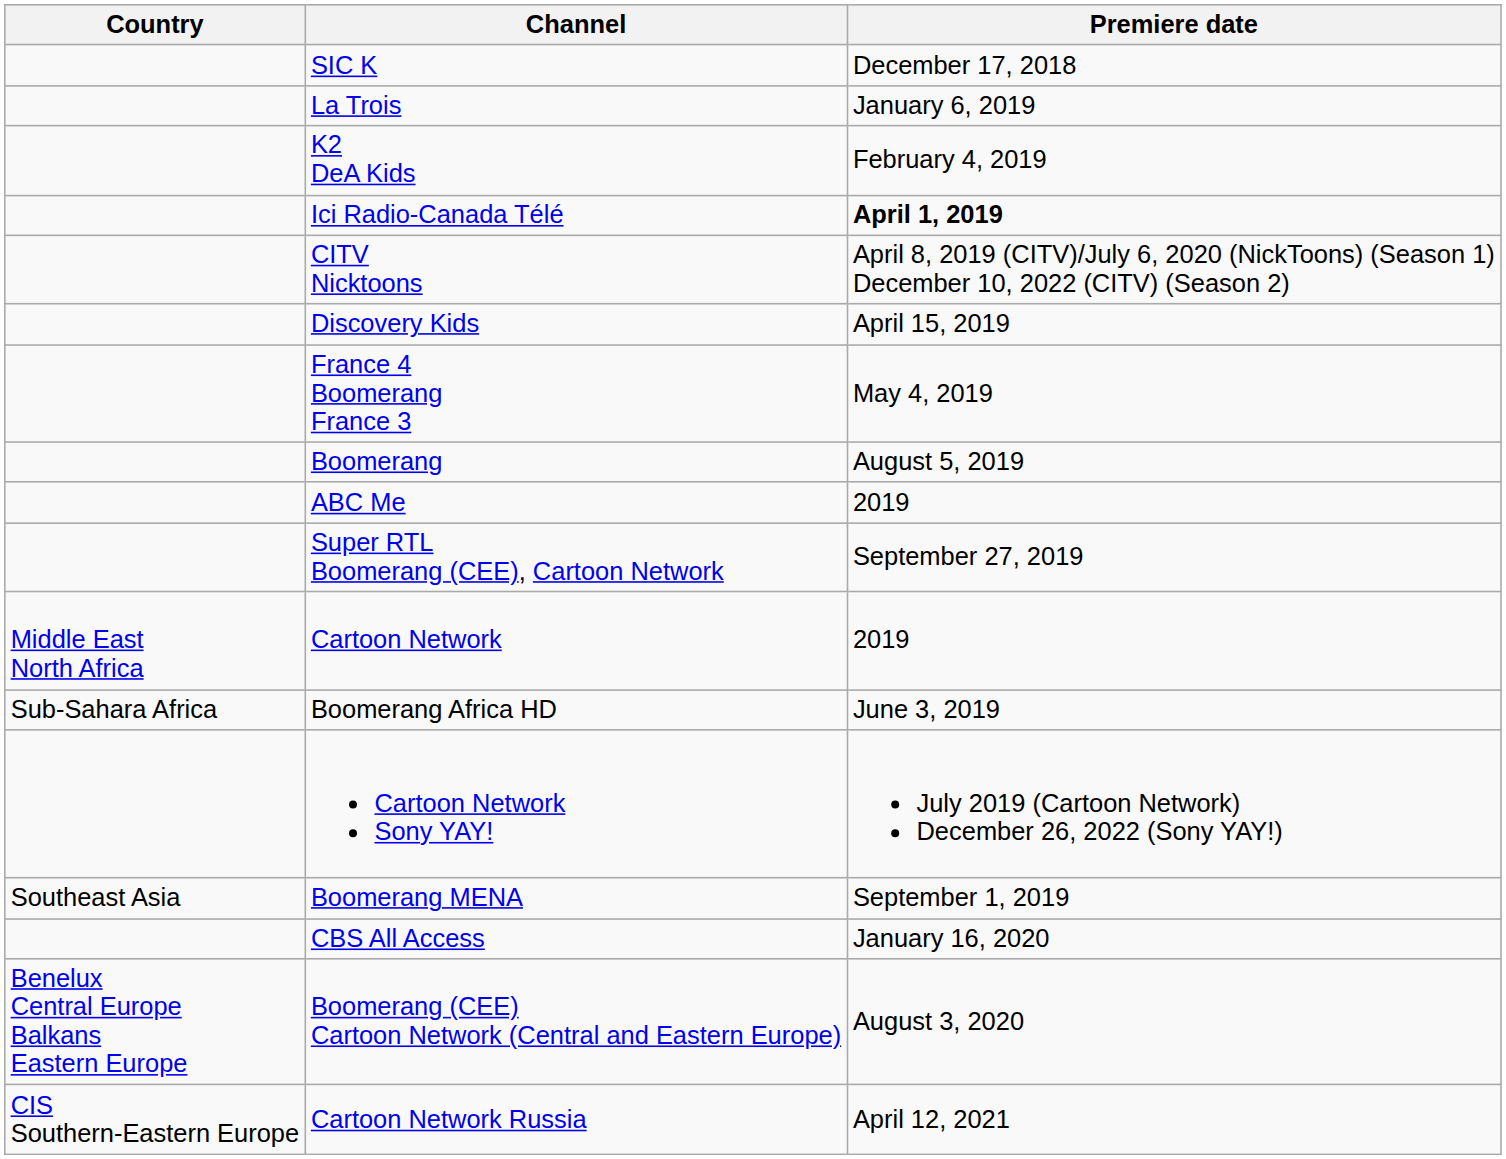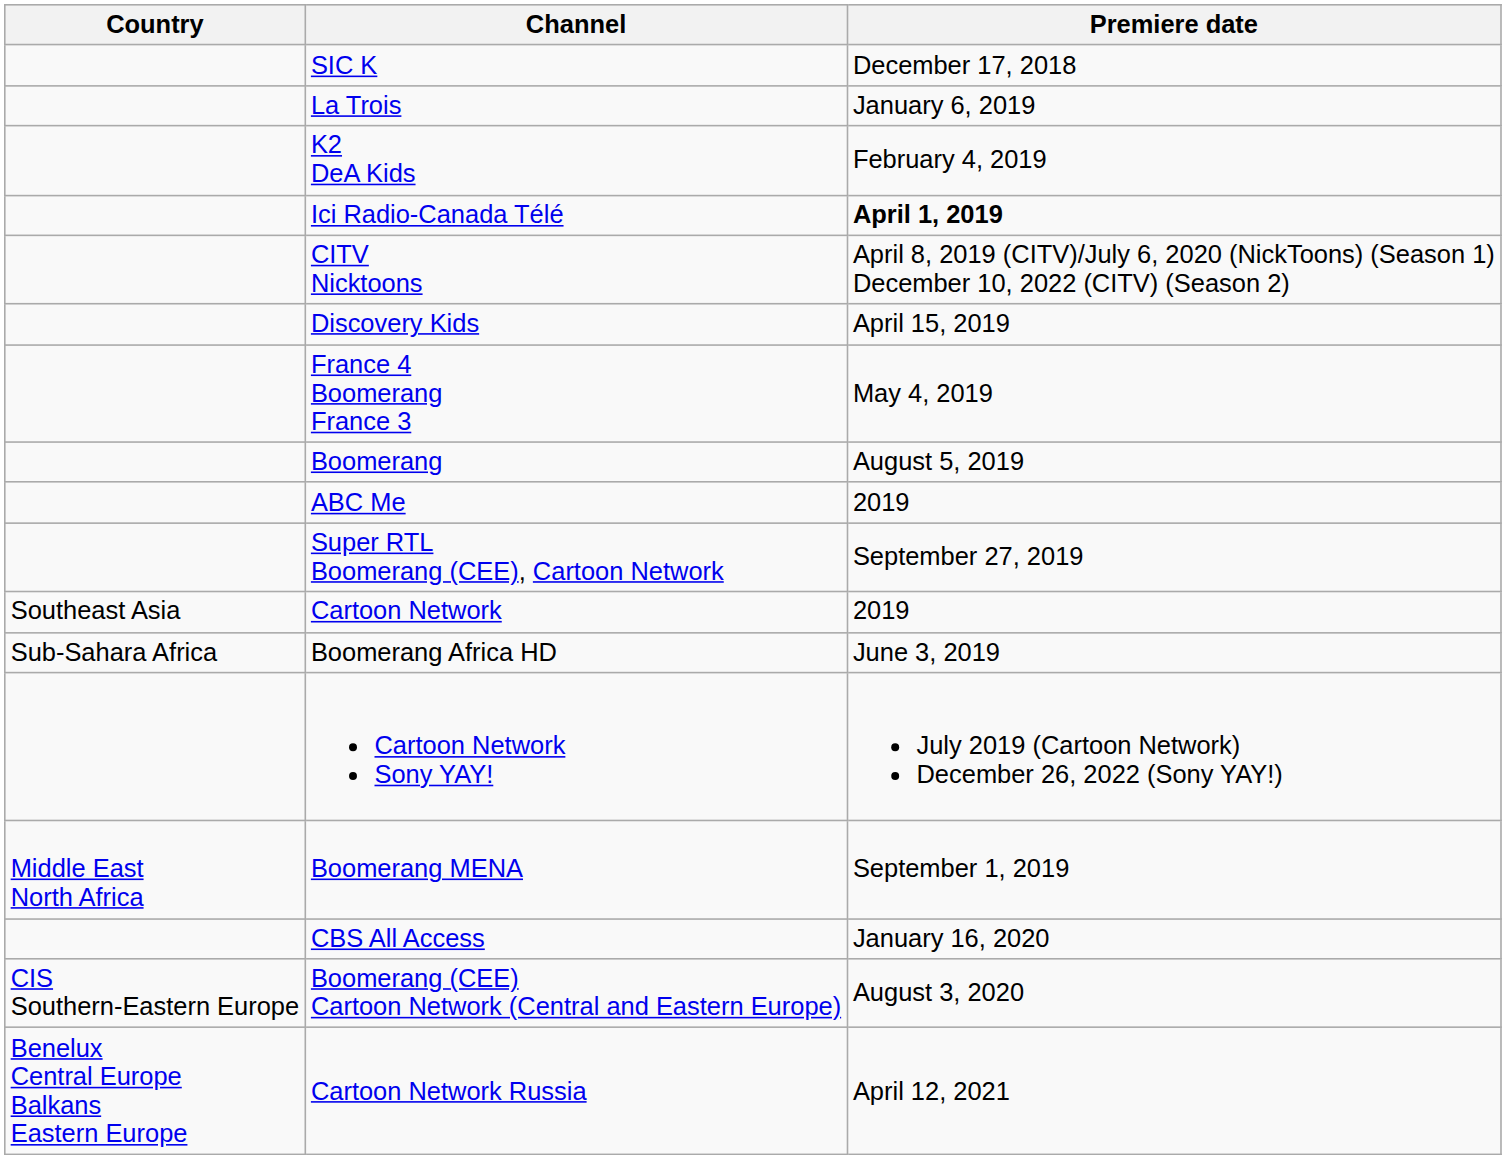Cartoon Network | Country: Middle East North Africa -> Southeast Asia
Boomerang MENA | Country: Southeast Asia -> Middle East North Africa
Boomerang (CEE) Cartoon Network (Central and Eastern Europe) | Country: Benelux Central Europe Balkans Eastern Europe -> CIS Southern-Eastern Europe
Cartoon Network Russia | Country: CIS Southern-Eastern Europe -> Benelux Central Europe Balkans Eastern Europe
